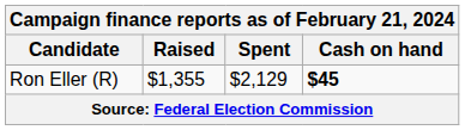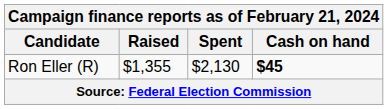Ron Eller (R) | Spent: $2,129 -> $2,130
